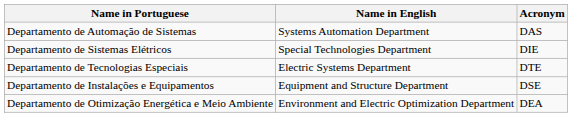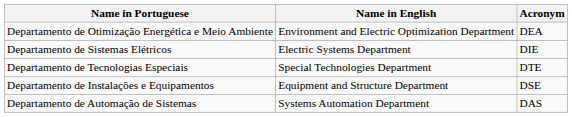rows swapped: Departamento de Automação de Sistemas <-> Departamento de Otimização Energética e Meio Ambiente
Departamento de Sistemas Elétricos | Name in English: Special Technologies Department -> Electric Systems Department
Departamento de Tecnologias Especiais | Name in English: Electric Systems Department -> Special Technologies Department
